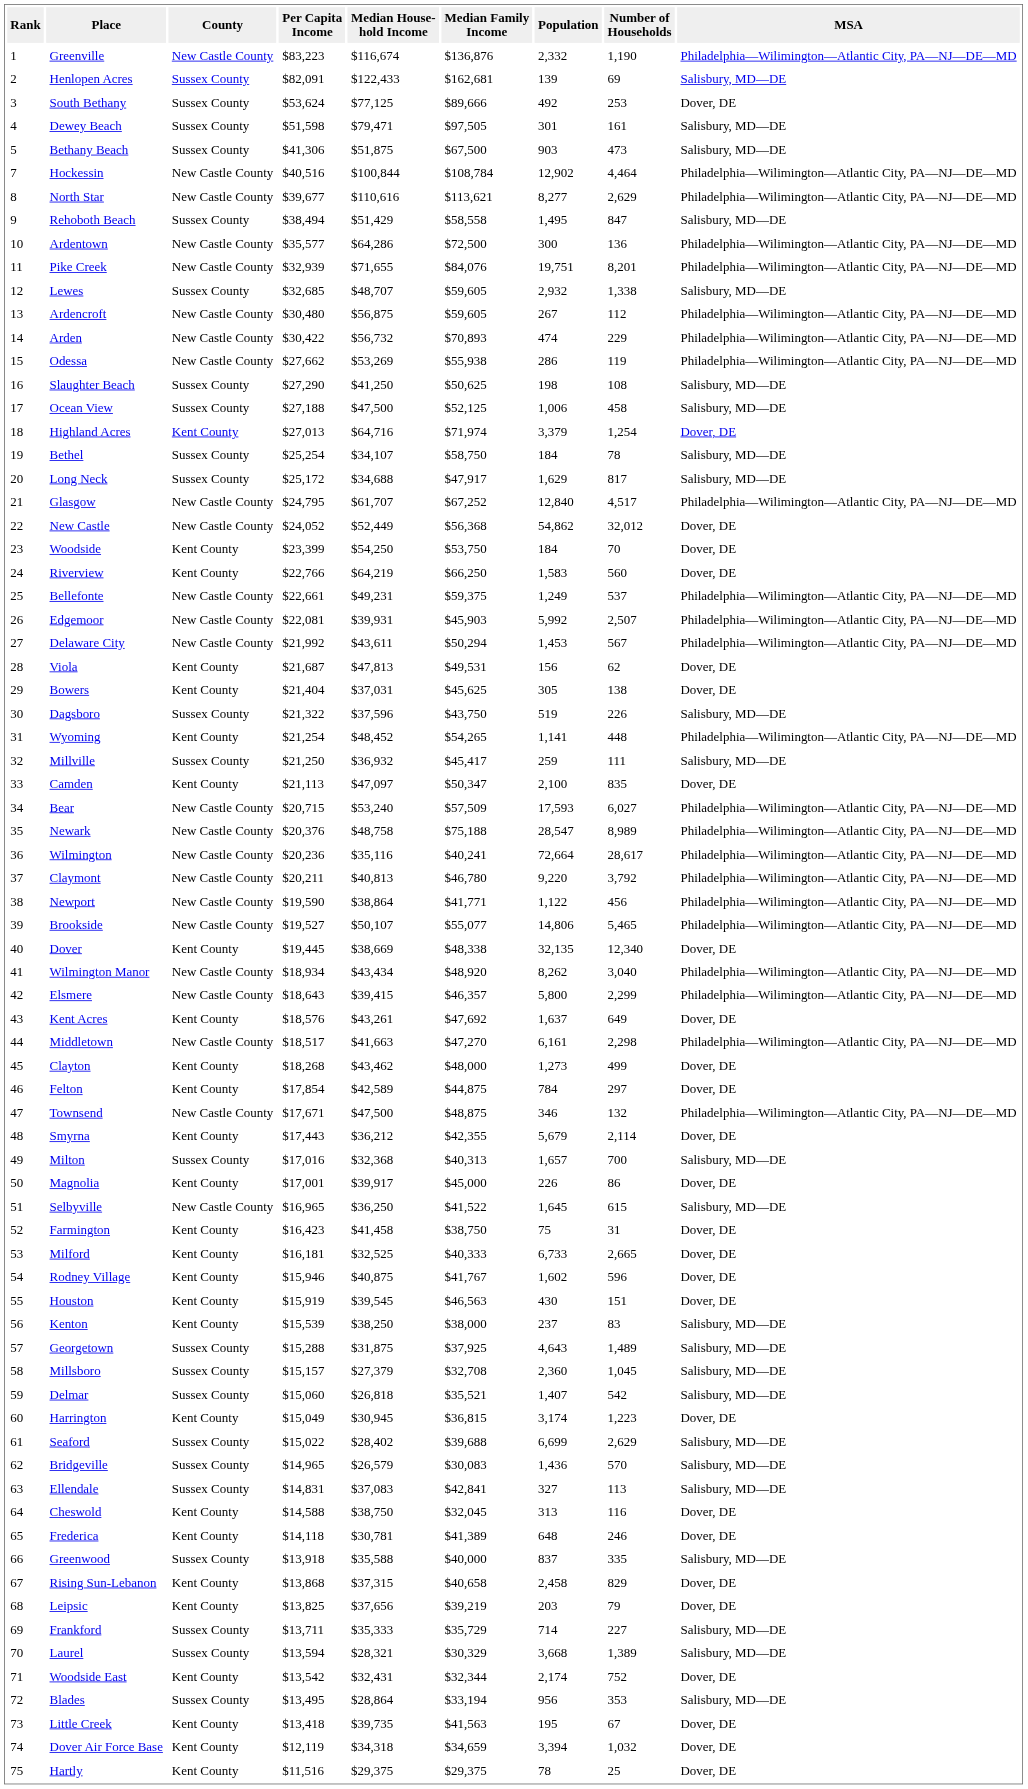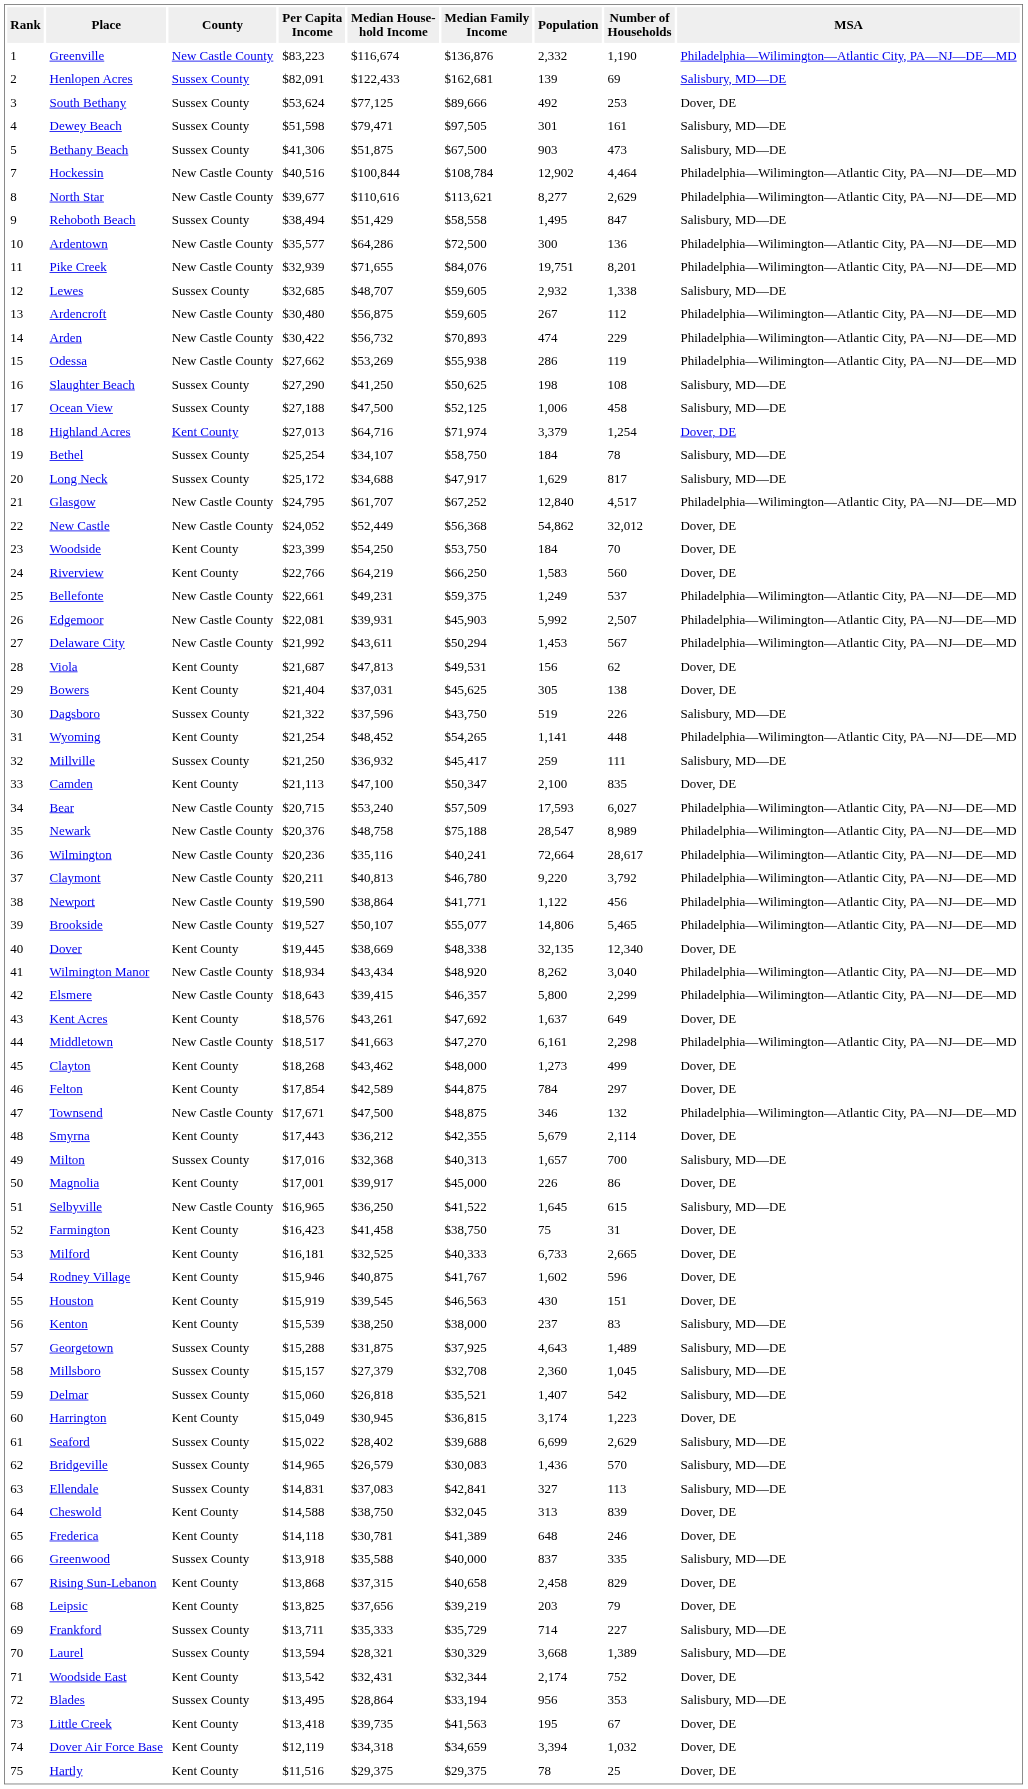Camden | Median House- hold Income: $47,097 -> $47,100
Cheswold | Number of Households: 116 -> 839
